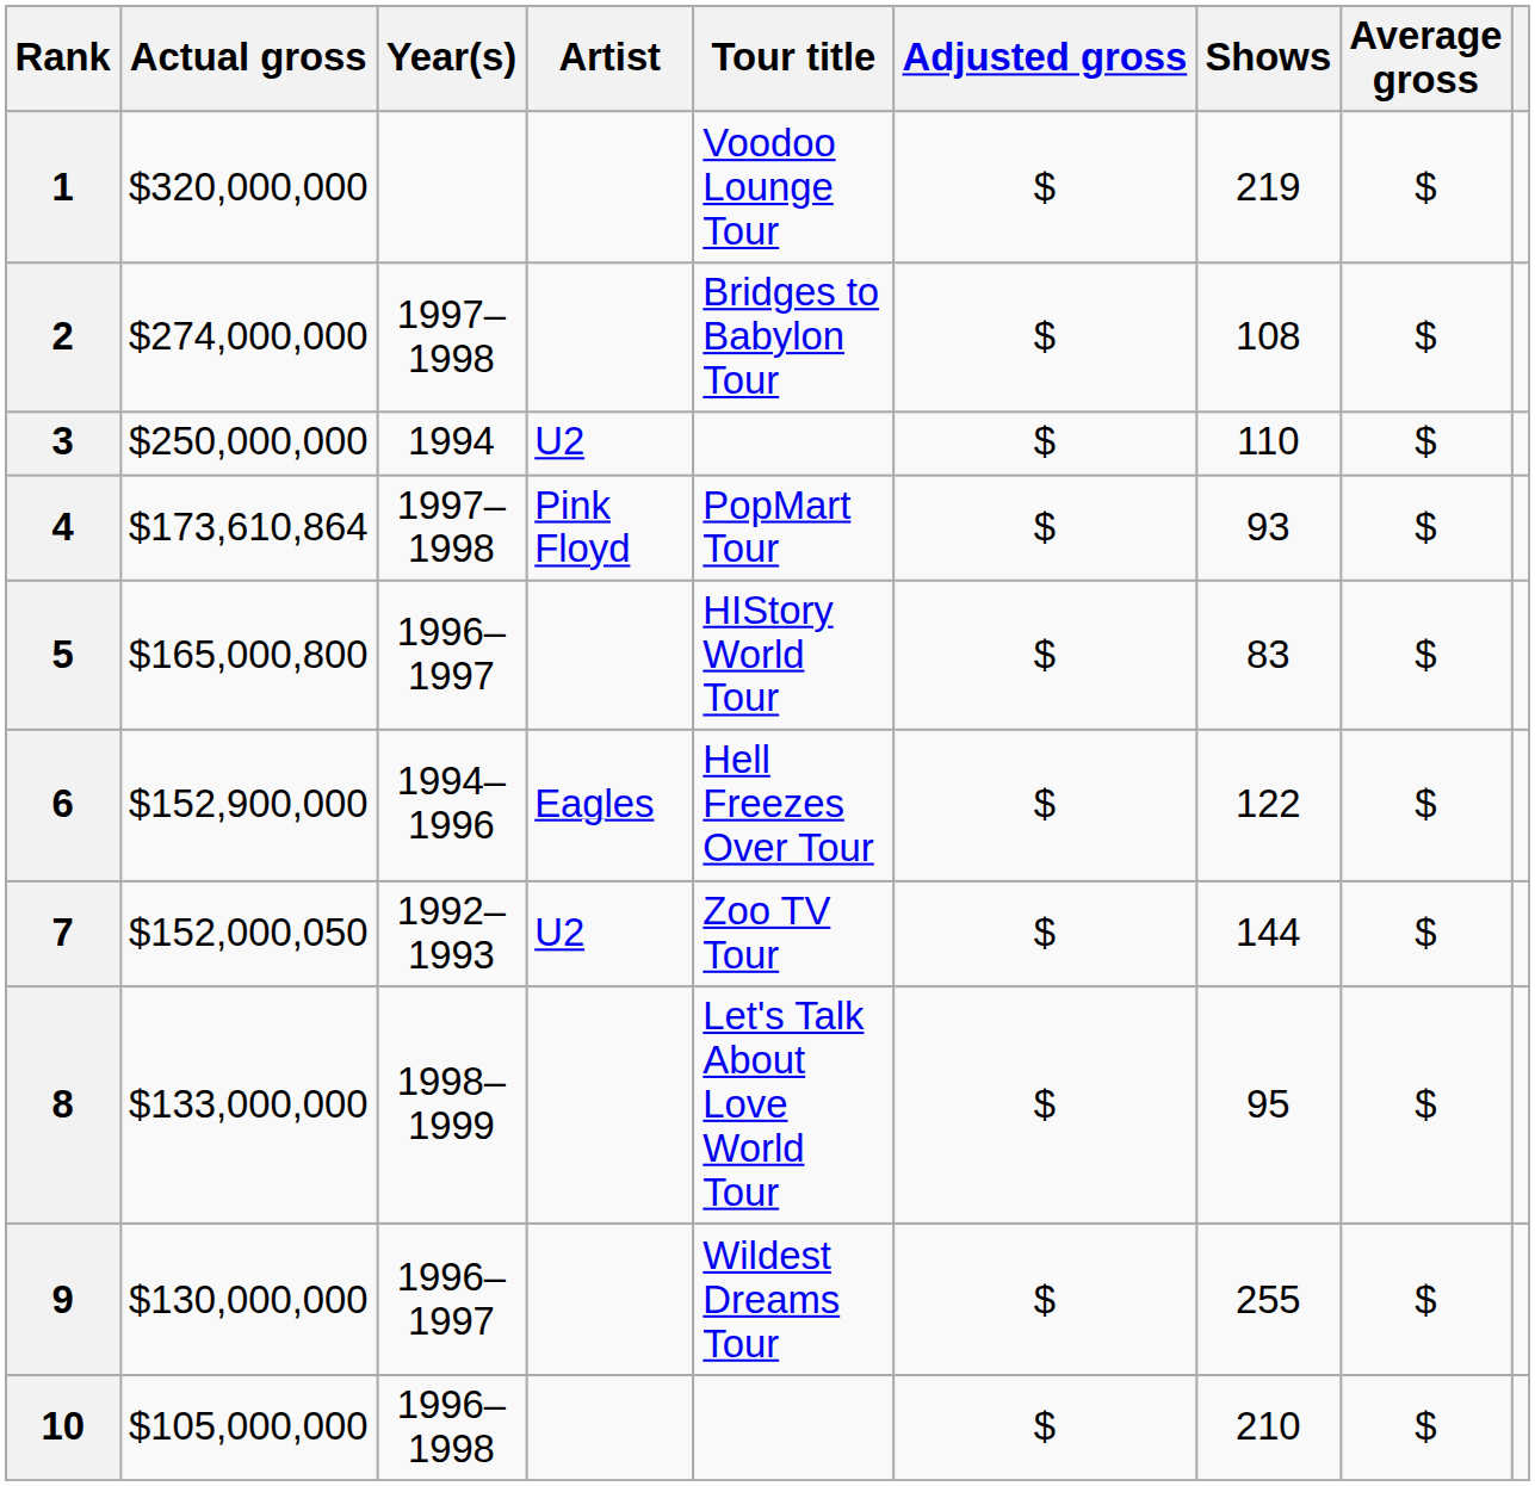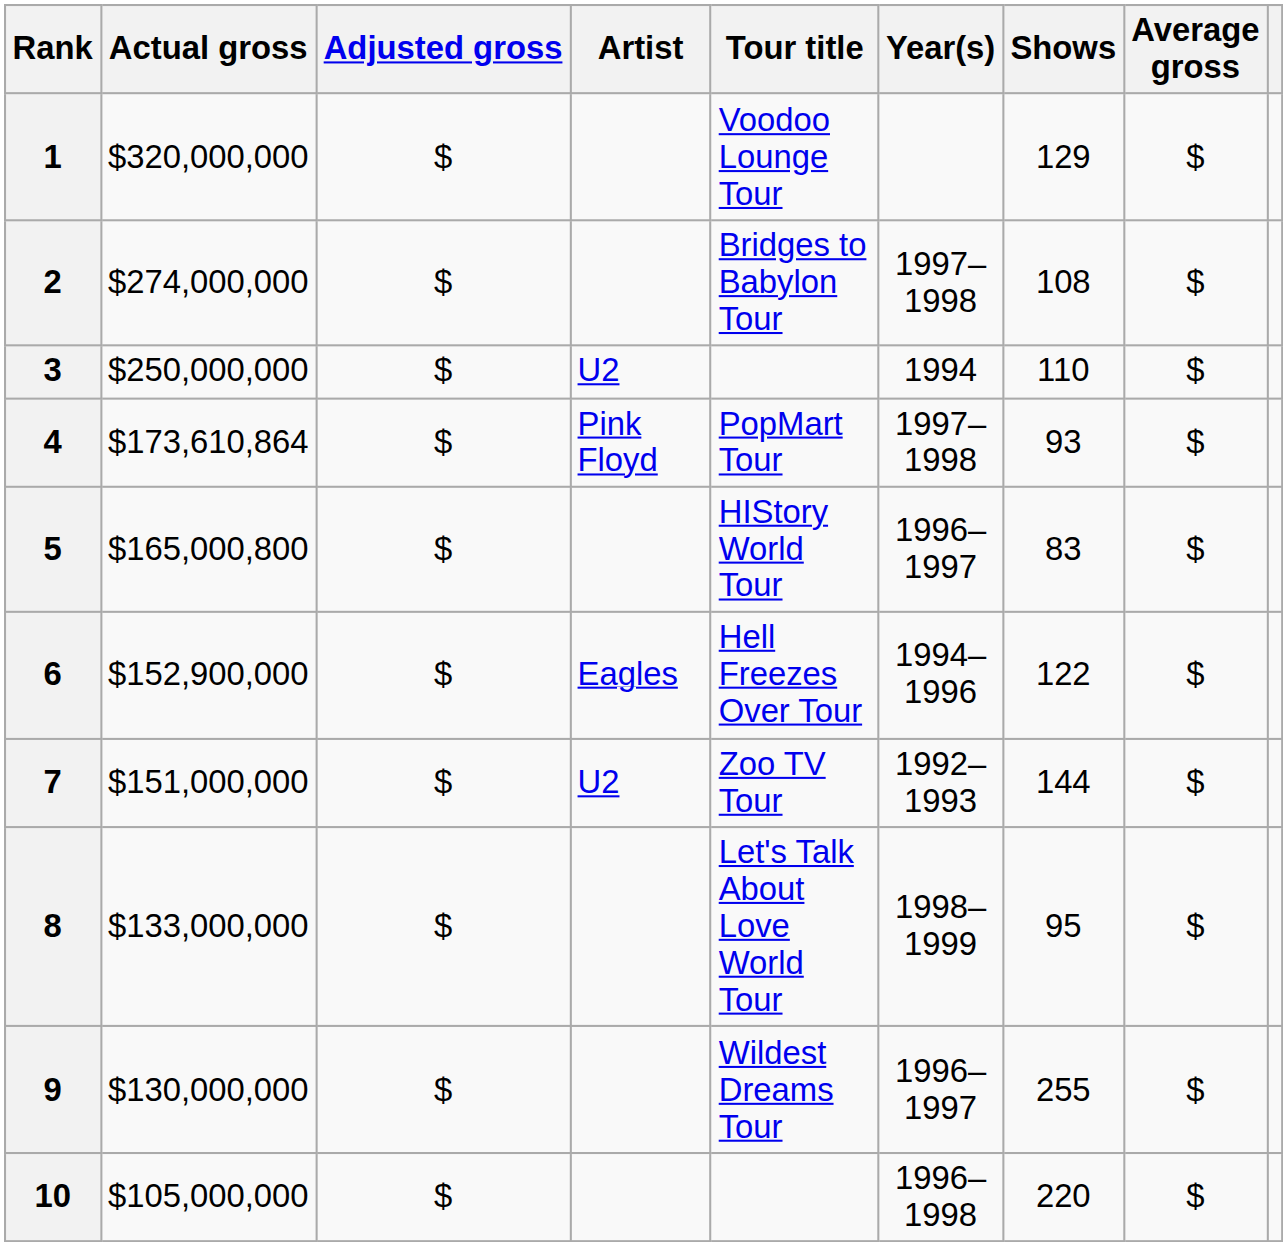columns swapped: Adjusted gross <-> Year(s)
1 | Shows: 219 -> 129
7 | Actual gross: $152,000,050 -> $151,000,000
10 | Shows: 210 -> 220
